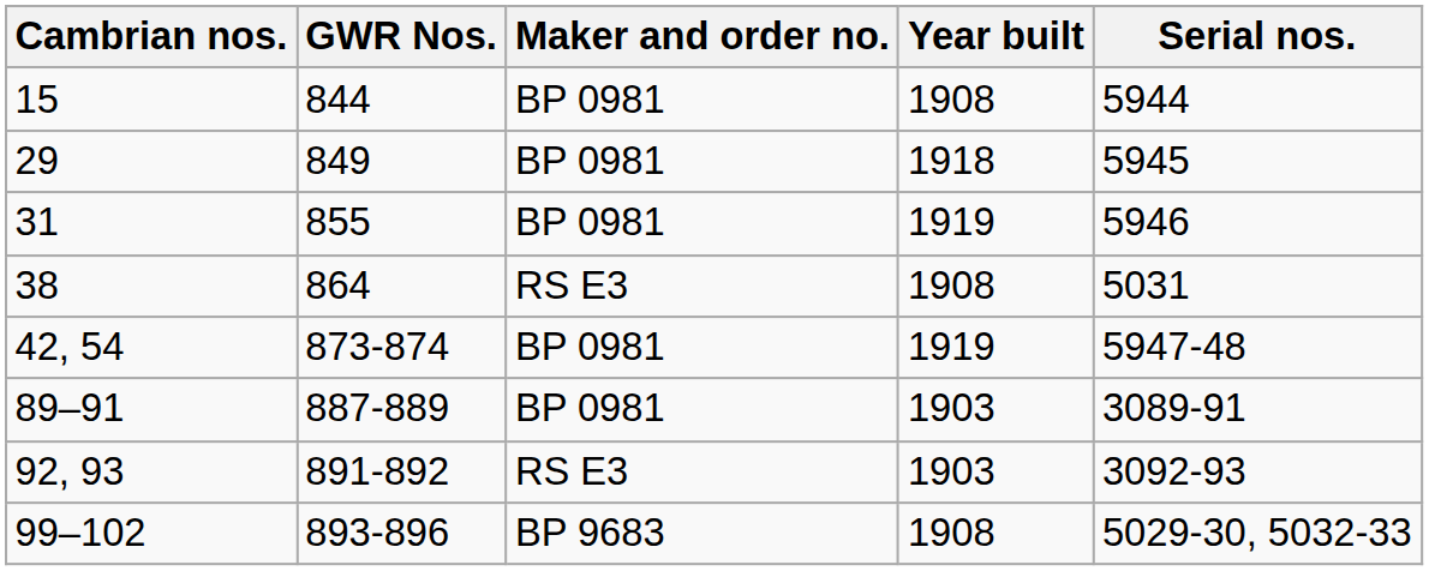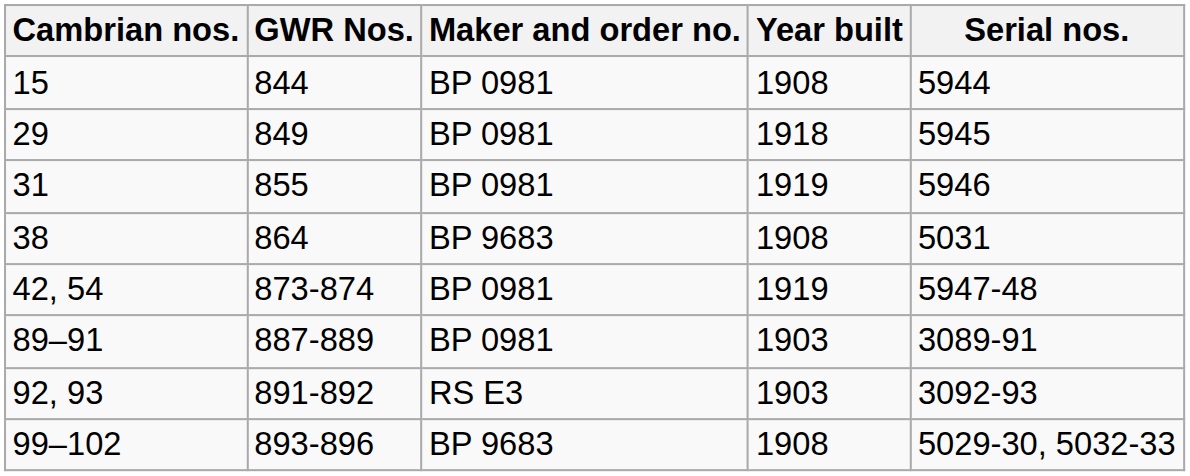38 | Maker and order no.: RS E3 -> BP 9683
